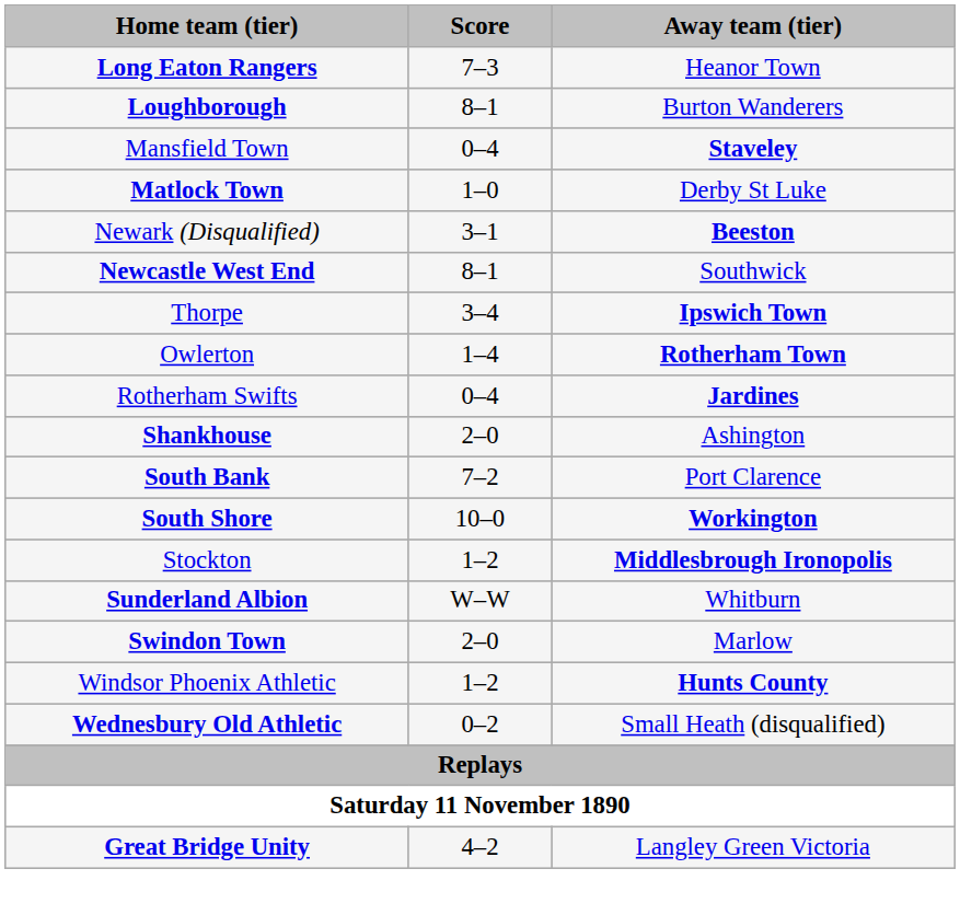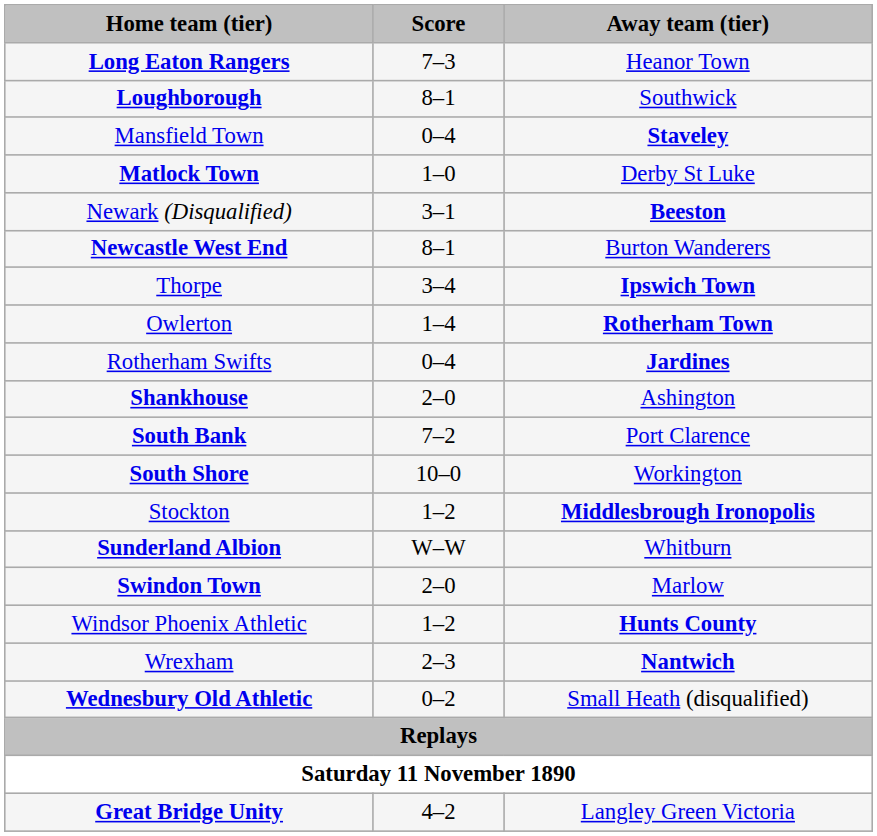Loughborough | Away team (tier): Burton Wanderers -> Southwick
Newcastle West End | Away team (tier): Southwick -> Burton Wanderers
South Shore | Away team (tier): bold -> normal
+ row: Wrexham | 2–3 | Nantwich
